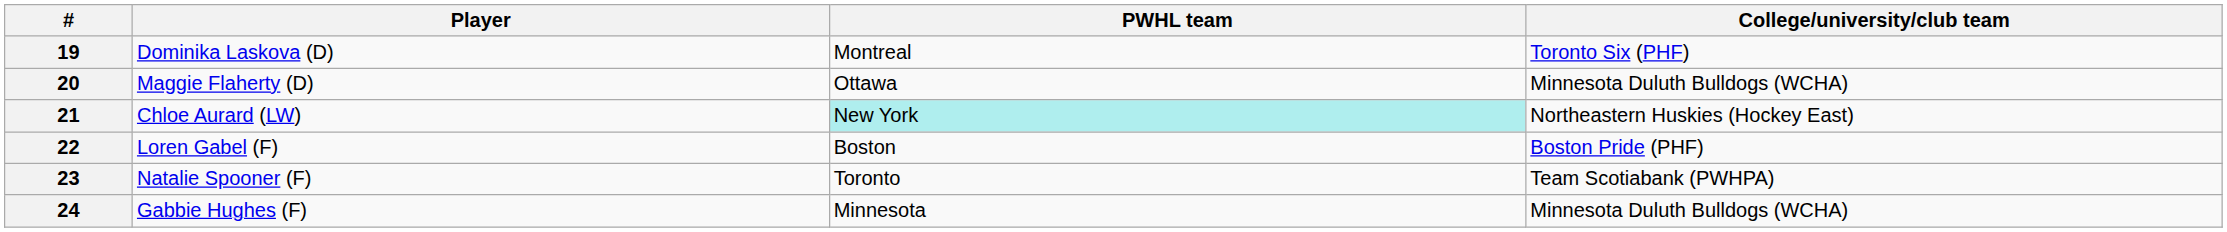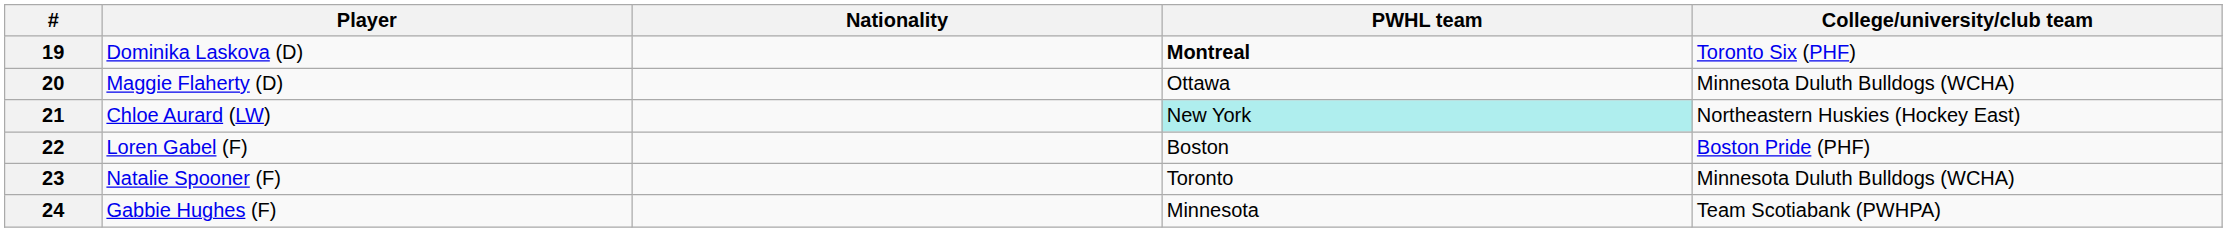+ column: Nationality
19 | PWHL team: normal -> bold
23 | College/university/club team: Team Scotiabank (PWHPA) -> Minnesota Duluth Bulldogs (WCHA)
24 | College/university/club team: Minnesota Duluth Bulldogs (WCHA) -> Team Scotiabank (PWHPA)
